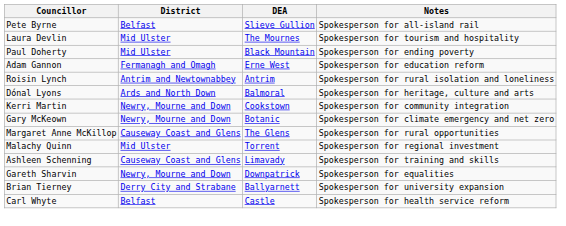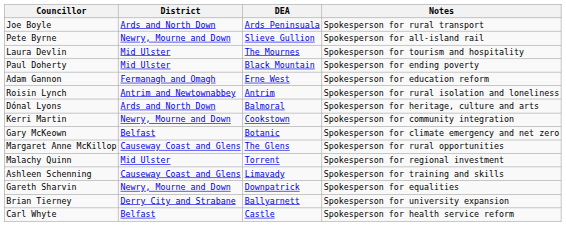+ row: Joe Boyle | Ards and North Down | Ards Peninsuala | Spokesperson for rural transport
Pete Byrne | District: Belfast -> Newry, Mourne and Down
Gary McKeown | District: Newry, Mourne and Down -> Belfast
